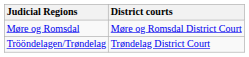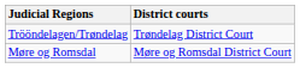rows swapped: Møre og Romsdal <-> Trööndelagen/Trøndelag
